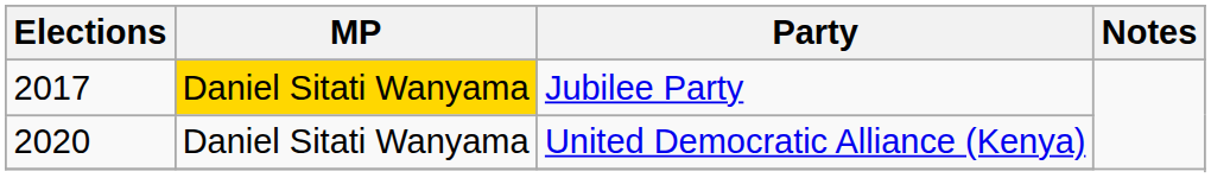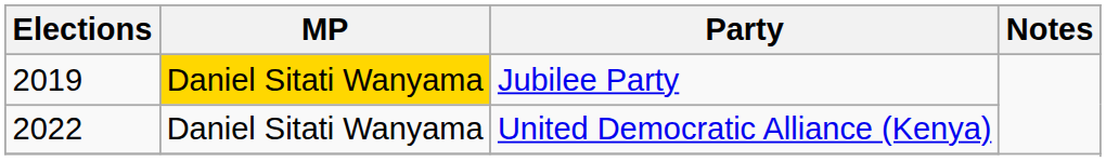Jubilee Party | Elections: 2017 -> 2019
United Democratic Alliance (Kenya) | Elections: 2020 -> 2022
